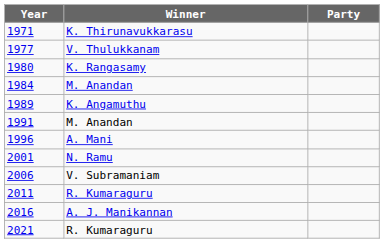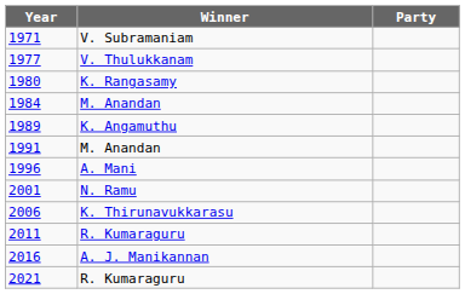1971 | Winner: K. Thirunavukkarasu -> V. Subramaniam
2006 | Winner: V. Subramaniam -> K. Thirunavukkarasu
